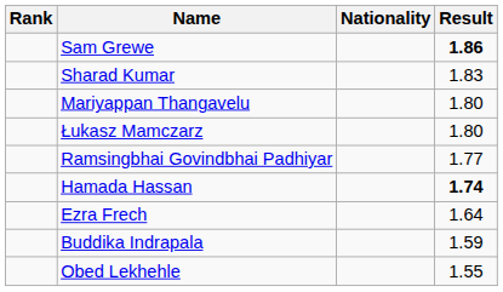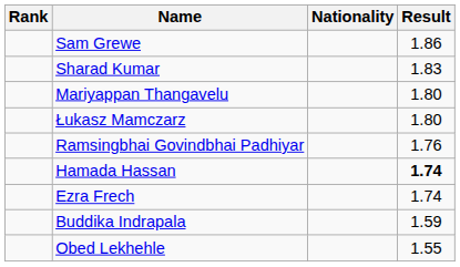Sam Grewe | Result: bold -> normal
Ramsingbhai Govindbhai Padhiyar | Result: 1.77 -> 1.76
Ezra Frech | Result: 1.64 -> 1.74
